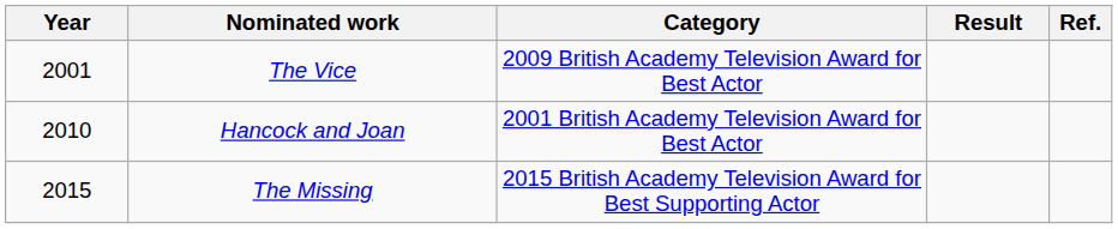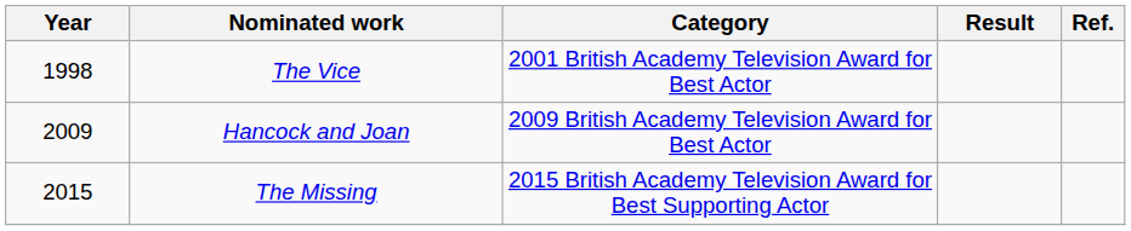The Vice | Year: 2001 -> 1998
The Vice | Category: 2009 British Academy Television Award for Best Actor -> 2001 British Academy Television Award for Best Actor
Hancock and Joan | Year: 2010 -> 2009
Hancock and Joan | Category: 2001 British Academy Television Award for Best Actor -> 2009 British Academy Television Award for Best Actor
